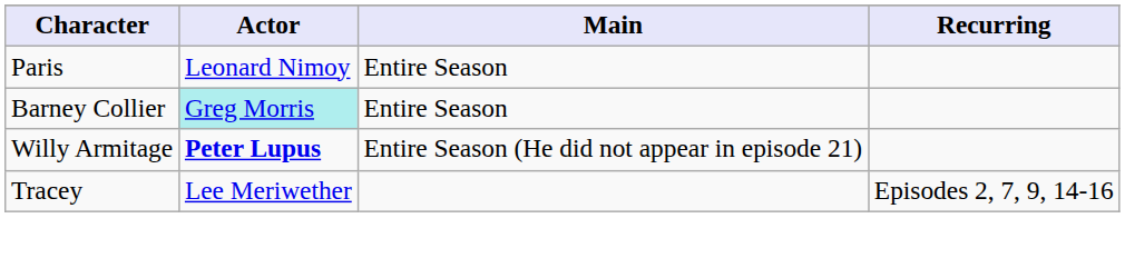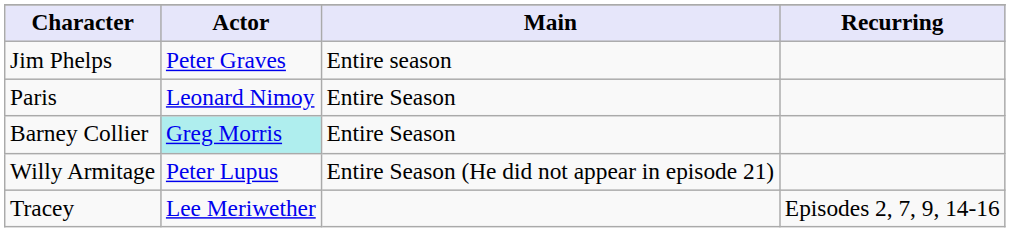+ row: Jim Phelps | Peter Graves | Entire season
Willy Armitage | Actor: bold -> normal
